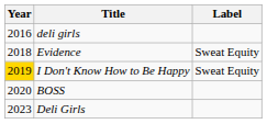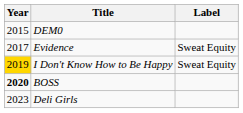+ row: 2015 | DEM0
- row: 2016 | deli girls
Evidence | Year: 2018 -> 2017
BOSS | Year: normal -> bold
